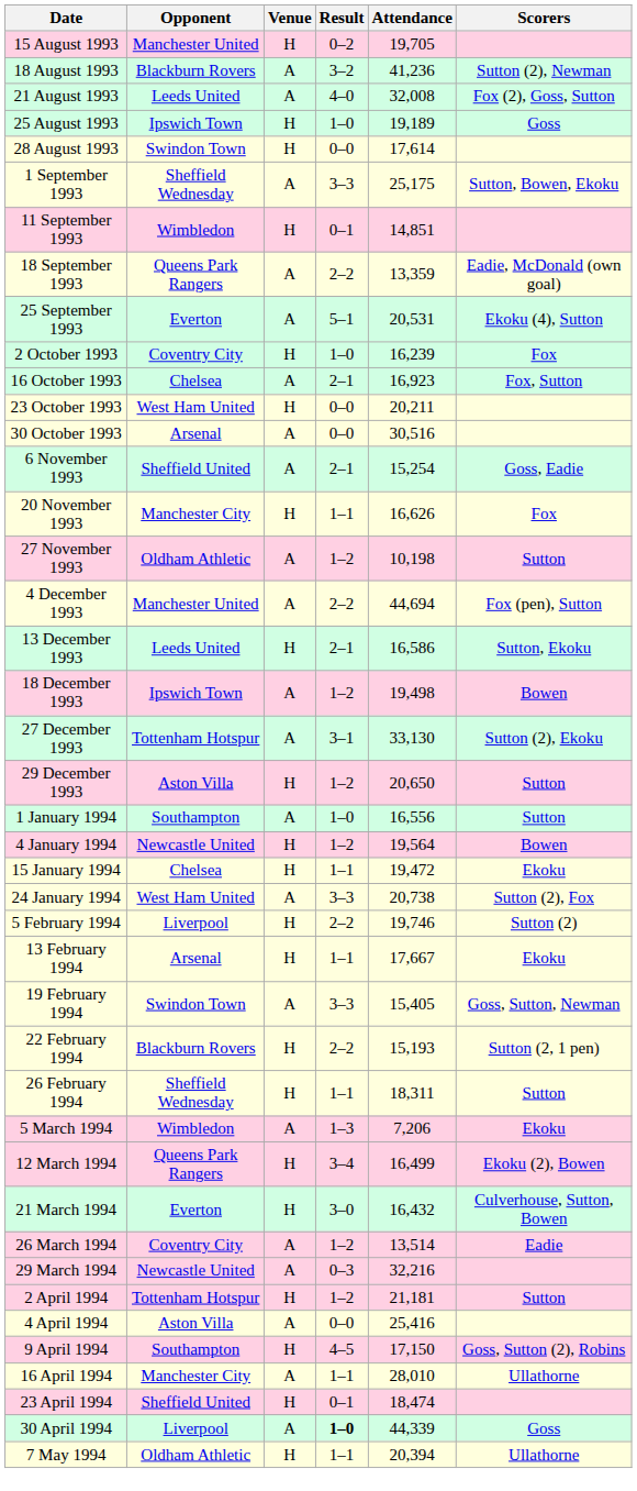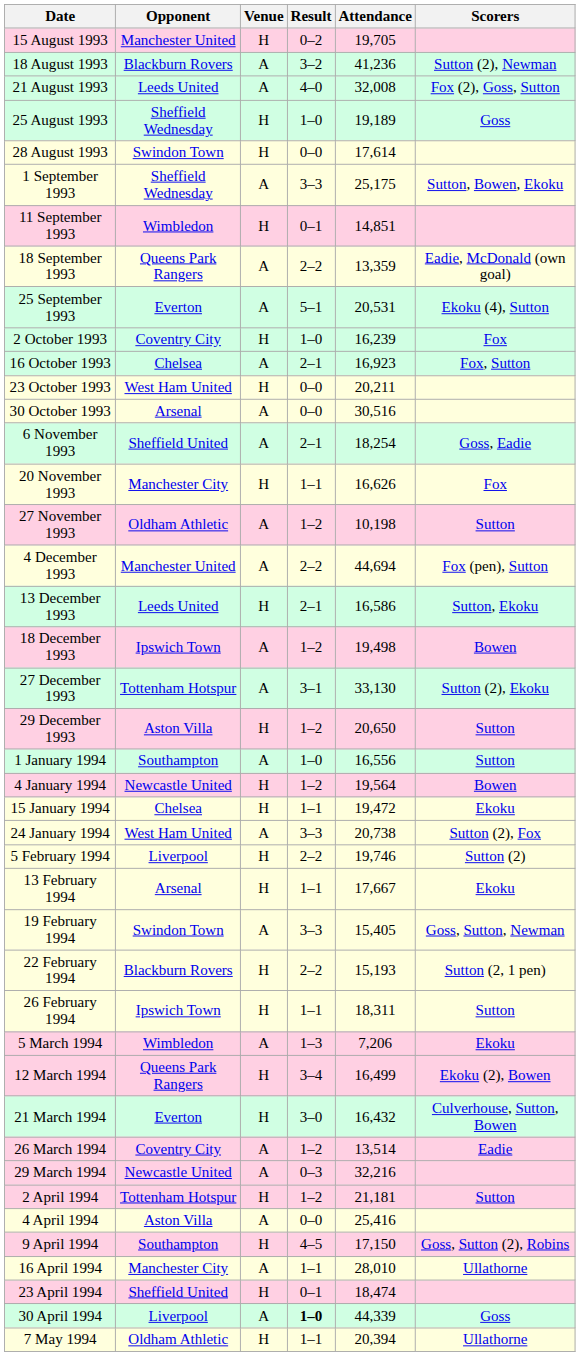25 August 1993 | Opponent: Ipswich Town -> Sheffield Wednesday
6 November 1993 | Attendance: 15,254 -> 18,254
26 February 1994 | Opponent: Sheffield Wednesday -> Ipswich Town
